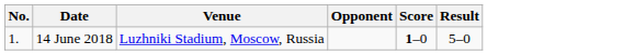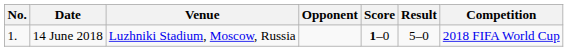+ column: Competition | 2018 FIFA World Cup
